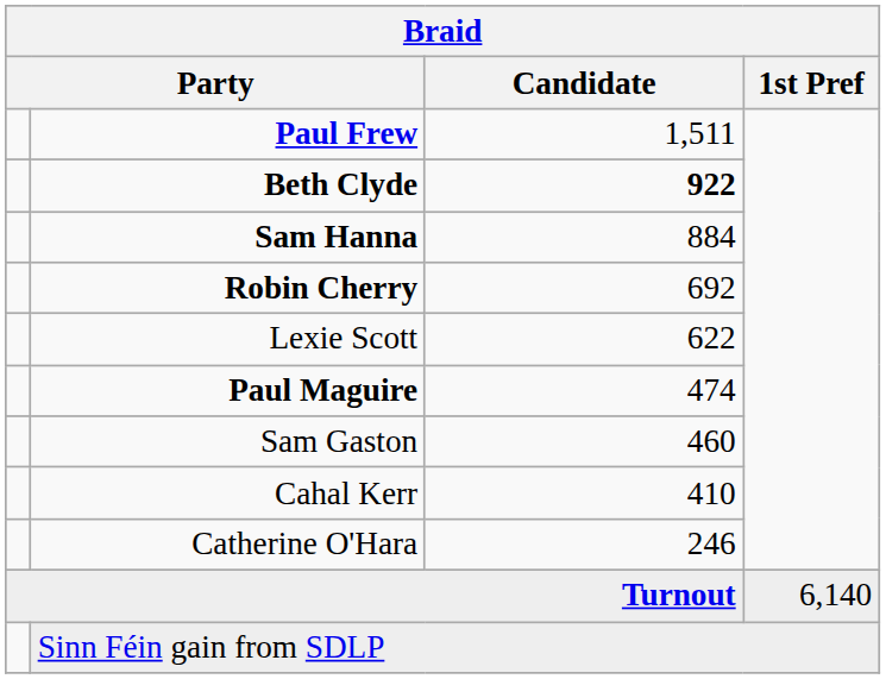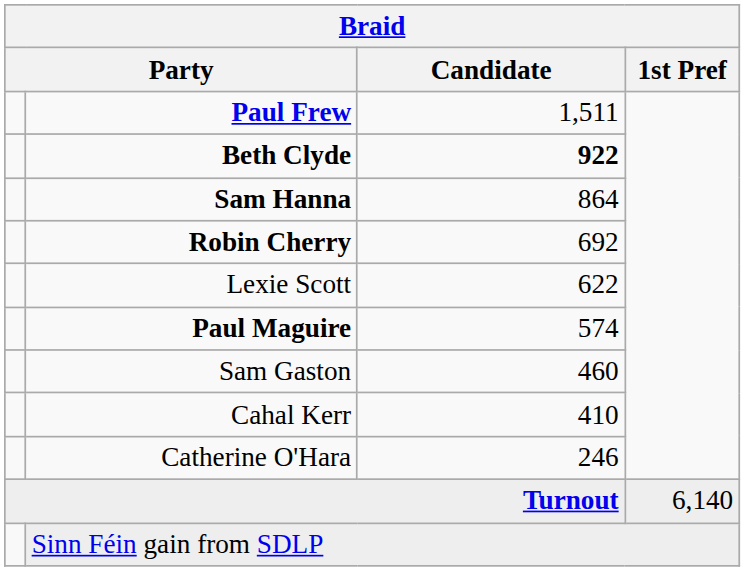Sam Hanna | Candidate: 884 -> 864
Paul Maguire | Candidate: 474 -> 574
